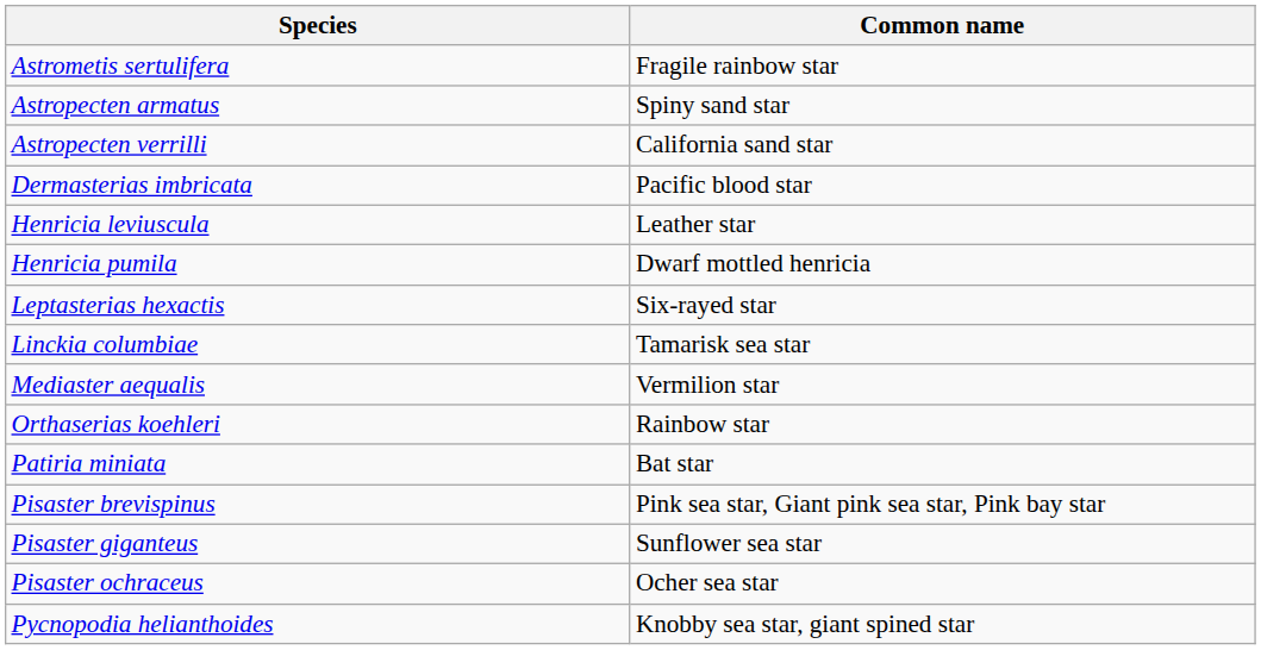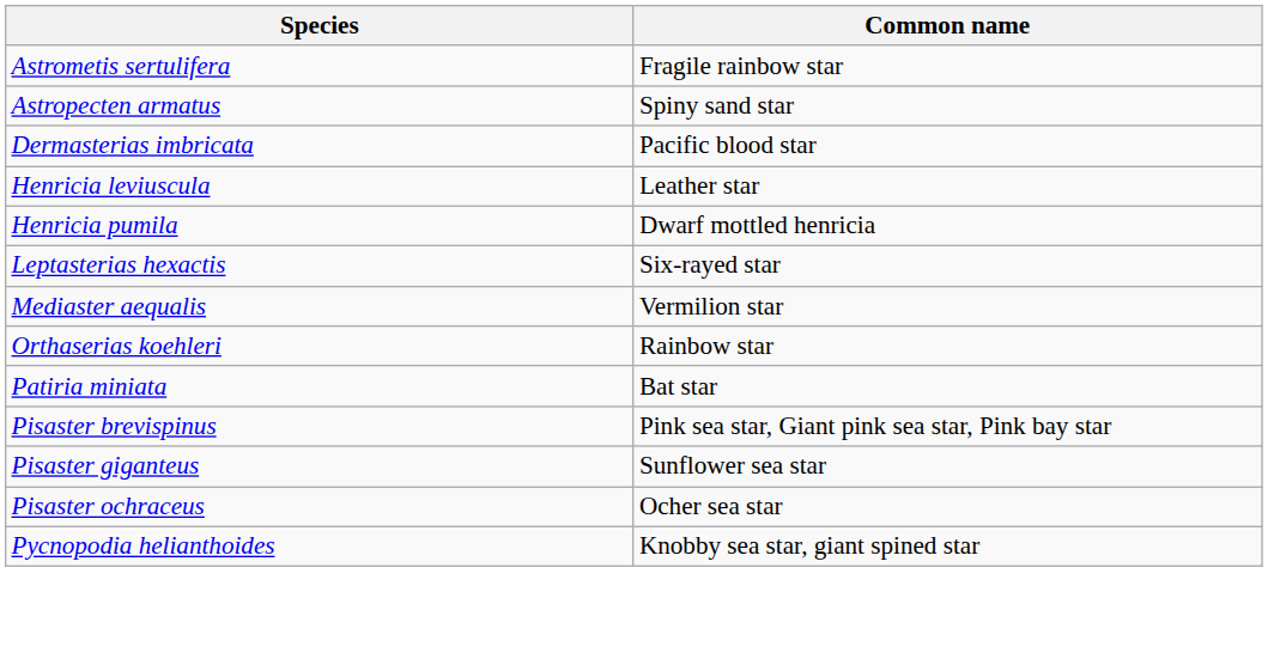- row: Astropecten verrilli | California sand star
- row: Linckia columbiae | Tamarisk sea star
